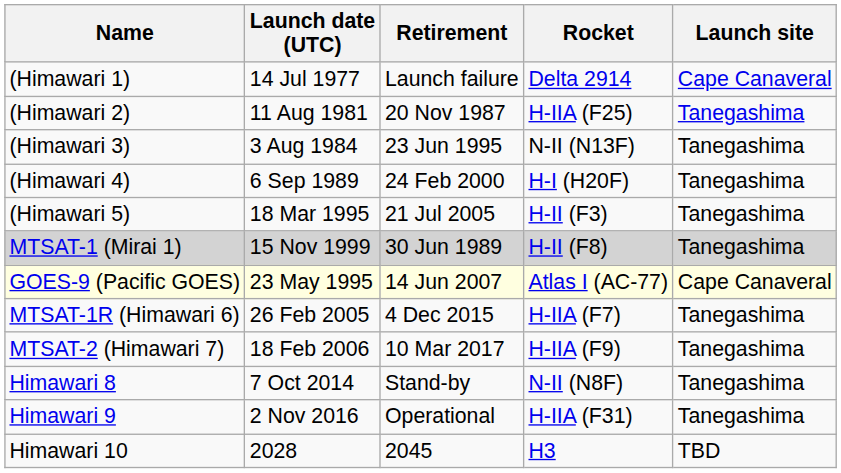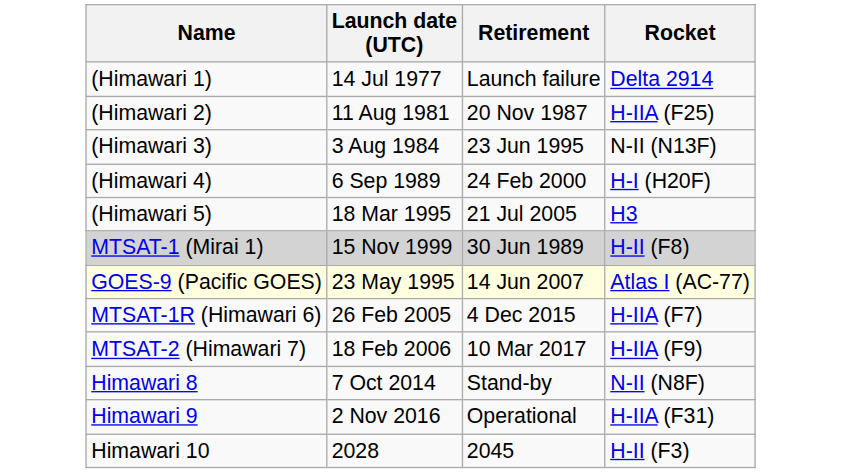- column: Launch site | Cape Canaveral | Tanegashima | Tanegashima | Tanegashima | Tanegashima | Tanegashima | Cape Canaveral | Tanegashima | Tanegashima | Tanegashima | Tanegashima | TBD
(Himawari 5) | Rocket: H-II (F3) -> H3
Himawari 10 | Rocket: H3 -> H-II (F3)
